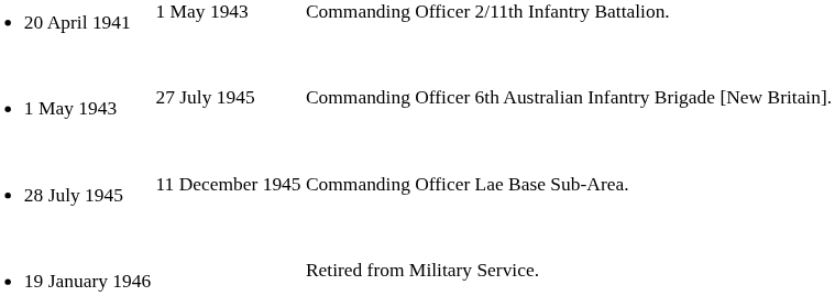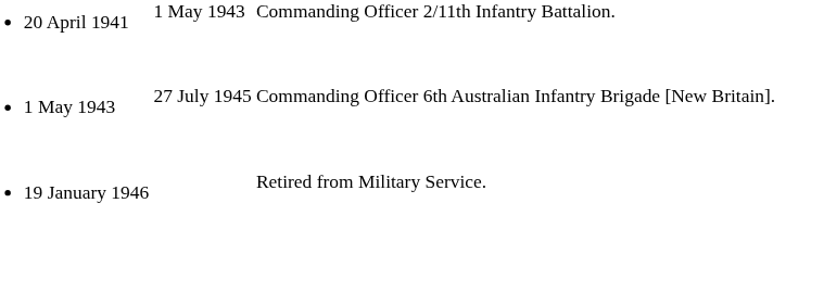- row: 28 July 1945 | 11 December 1945 | Commanding Officer Lae Base Sub-Area.
